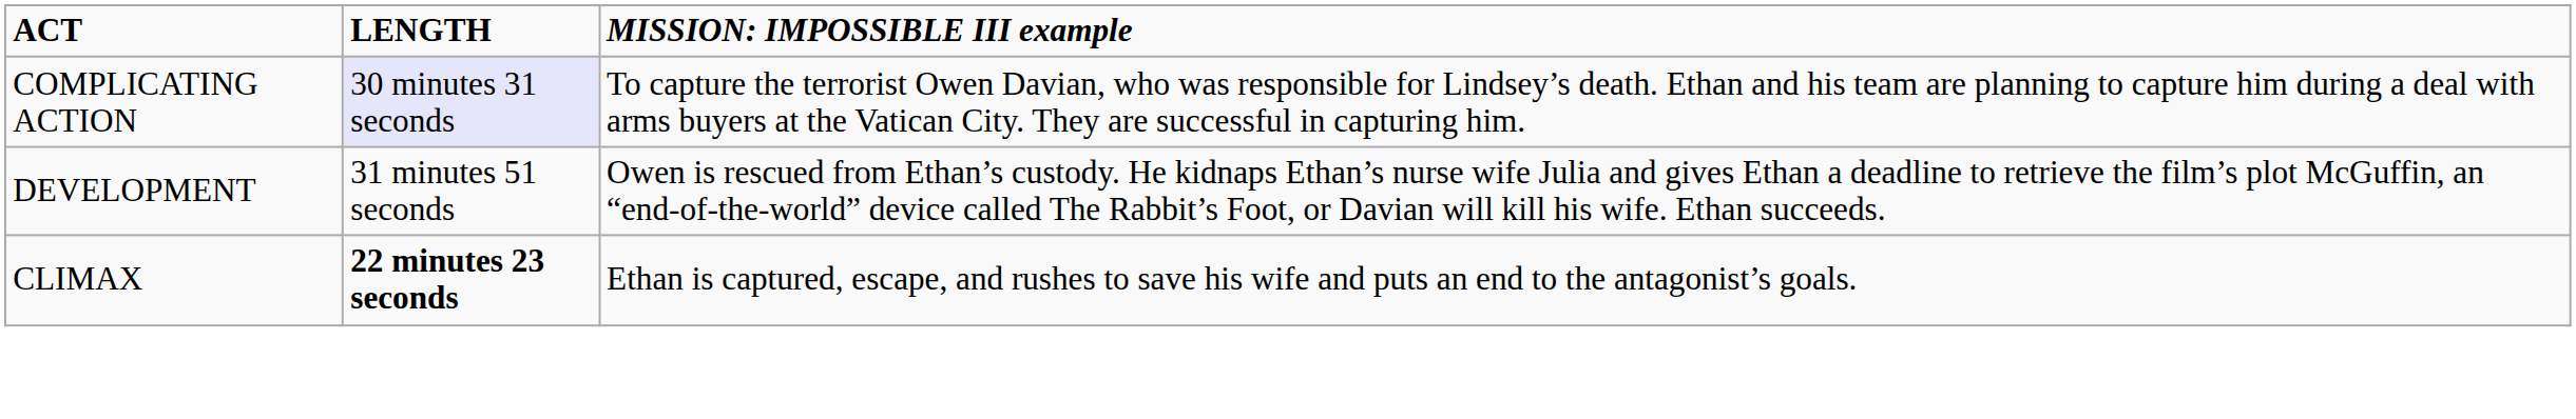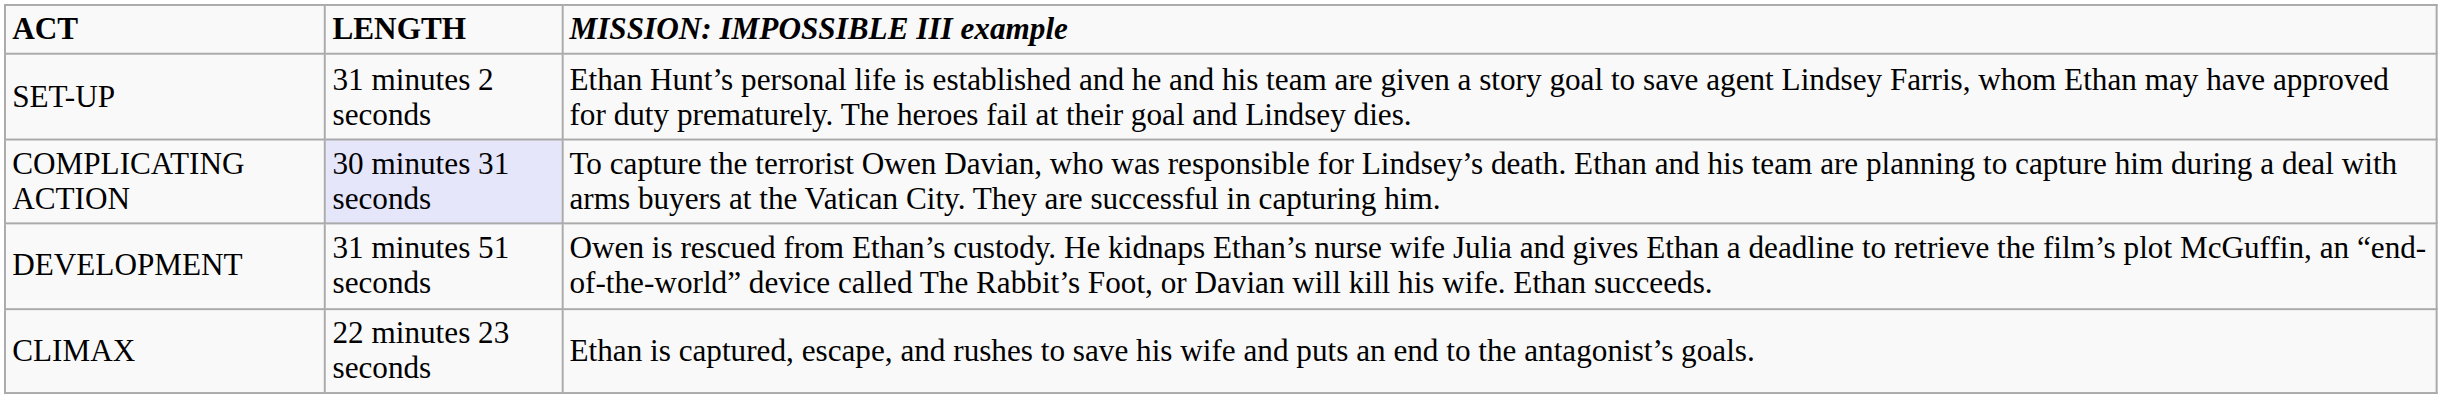+ row: SET-UP | 31 minutes 2 seconds | Ethan Hunt’s personal life is established and he and his team are given a story goal to save agent Lindsey Farris, whom Ethan may have approved for duty prematurely. The heroes fail at their goal and Lindsey dies.
CLIMAX | column 2: bold -> normal
